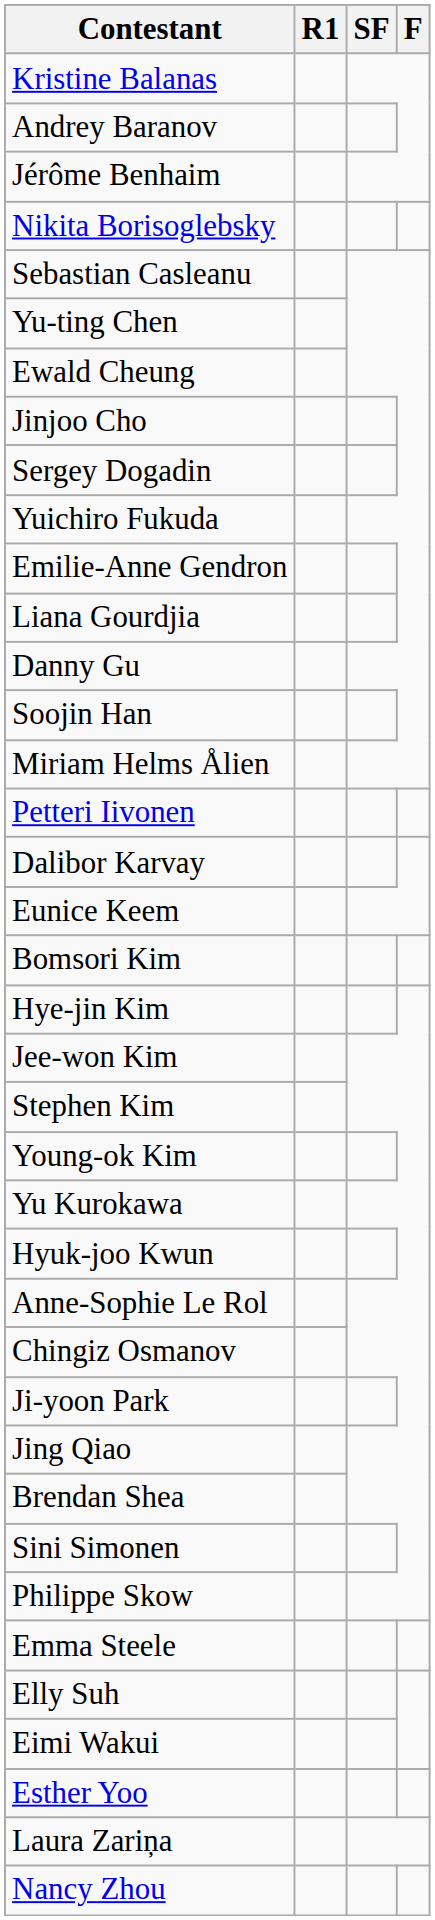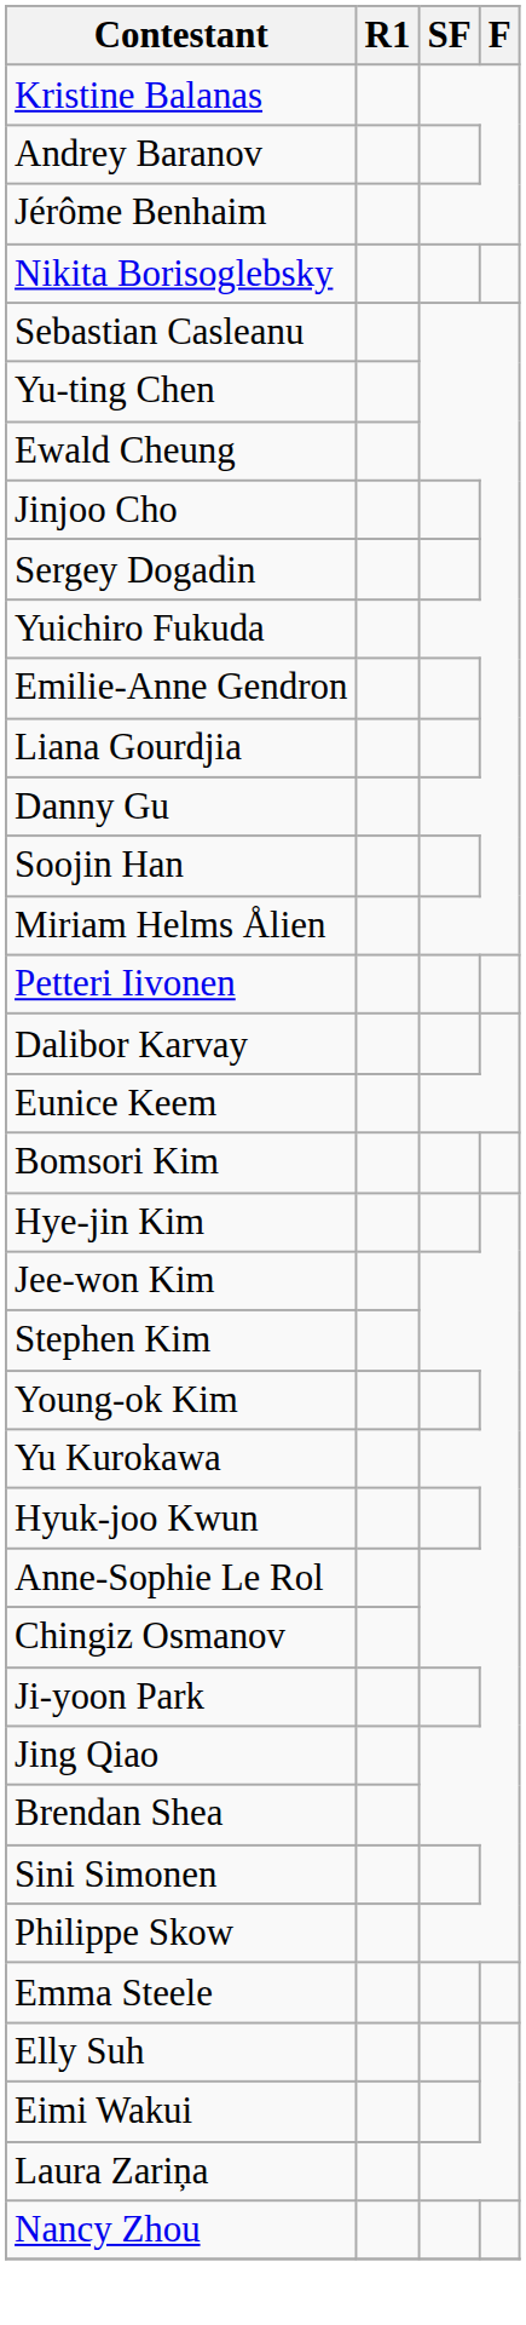- row: Esther Yoo
